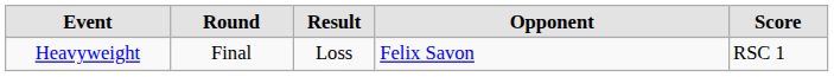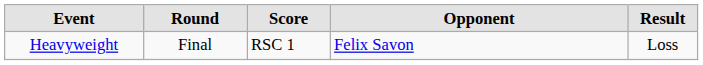columns swapped: Result <-> Score
